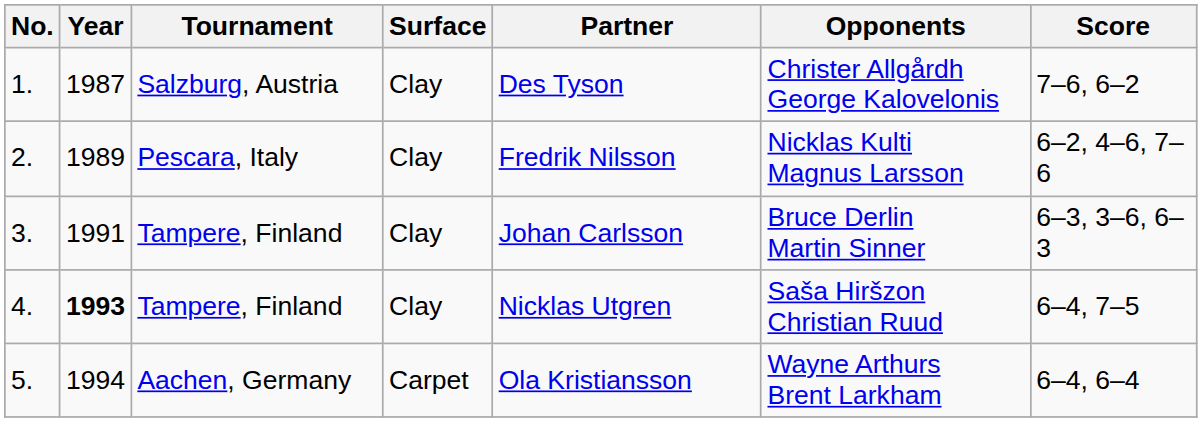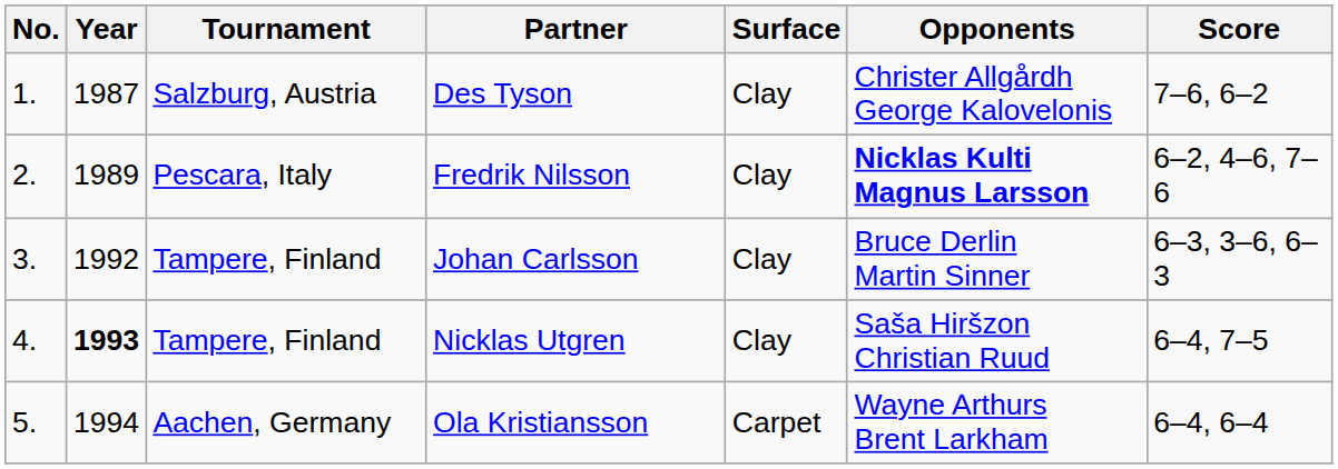columns swapped: Surface <-> Partner
2. | Opponents: normal -> bold
3. | Year: 1991 -> 1992
